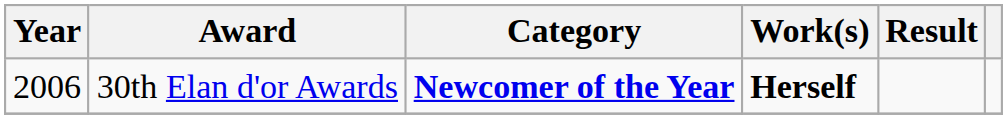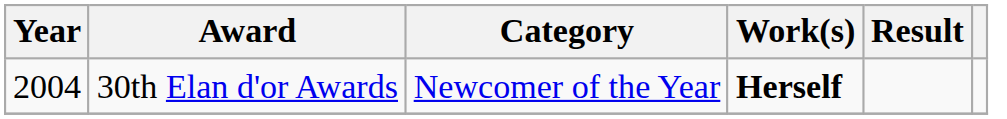30th Elan d'or Awards | Year: 2006 -> 2004
30th Elan d'or Awards | Category: bold -> normal
